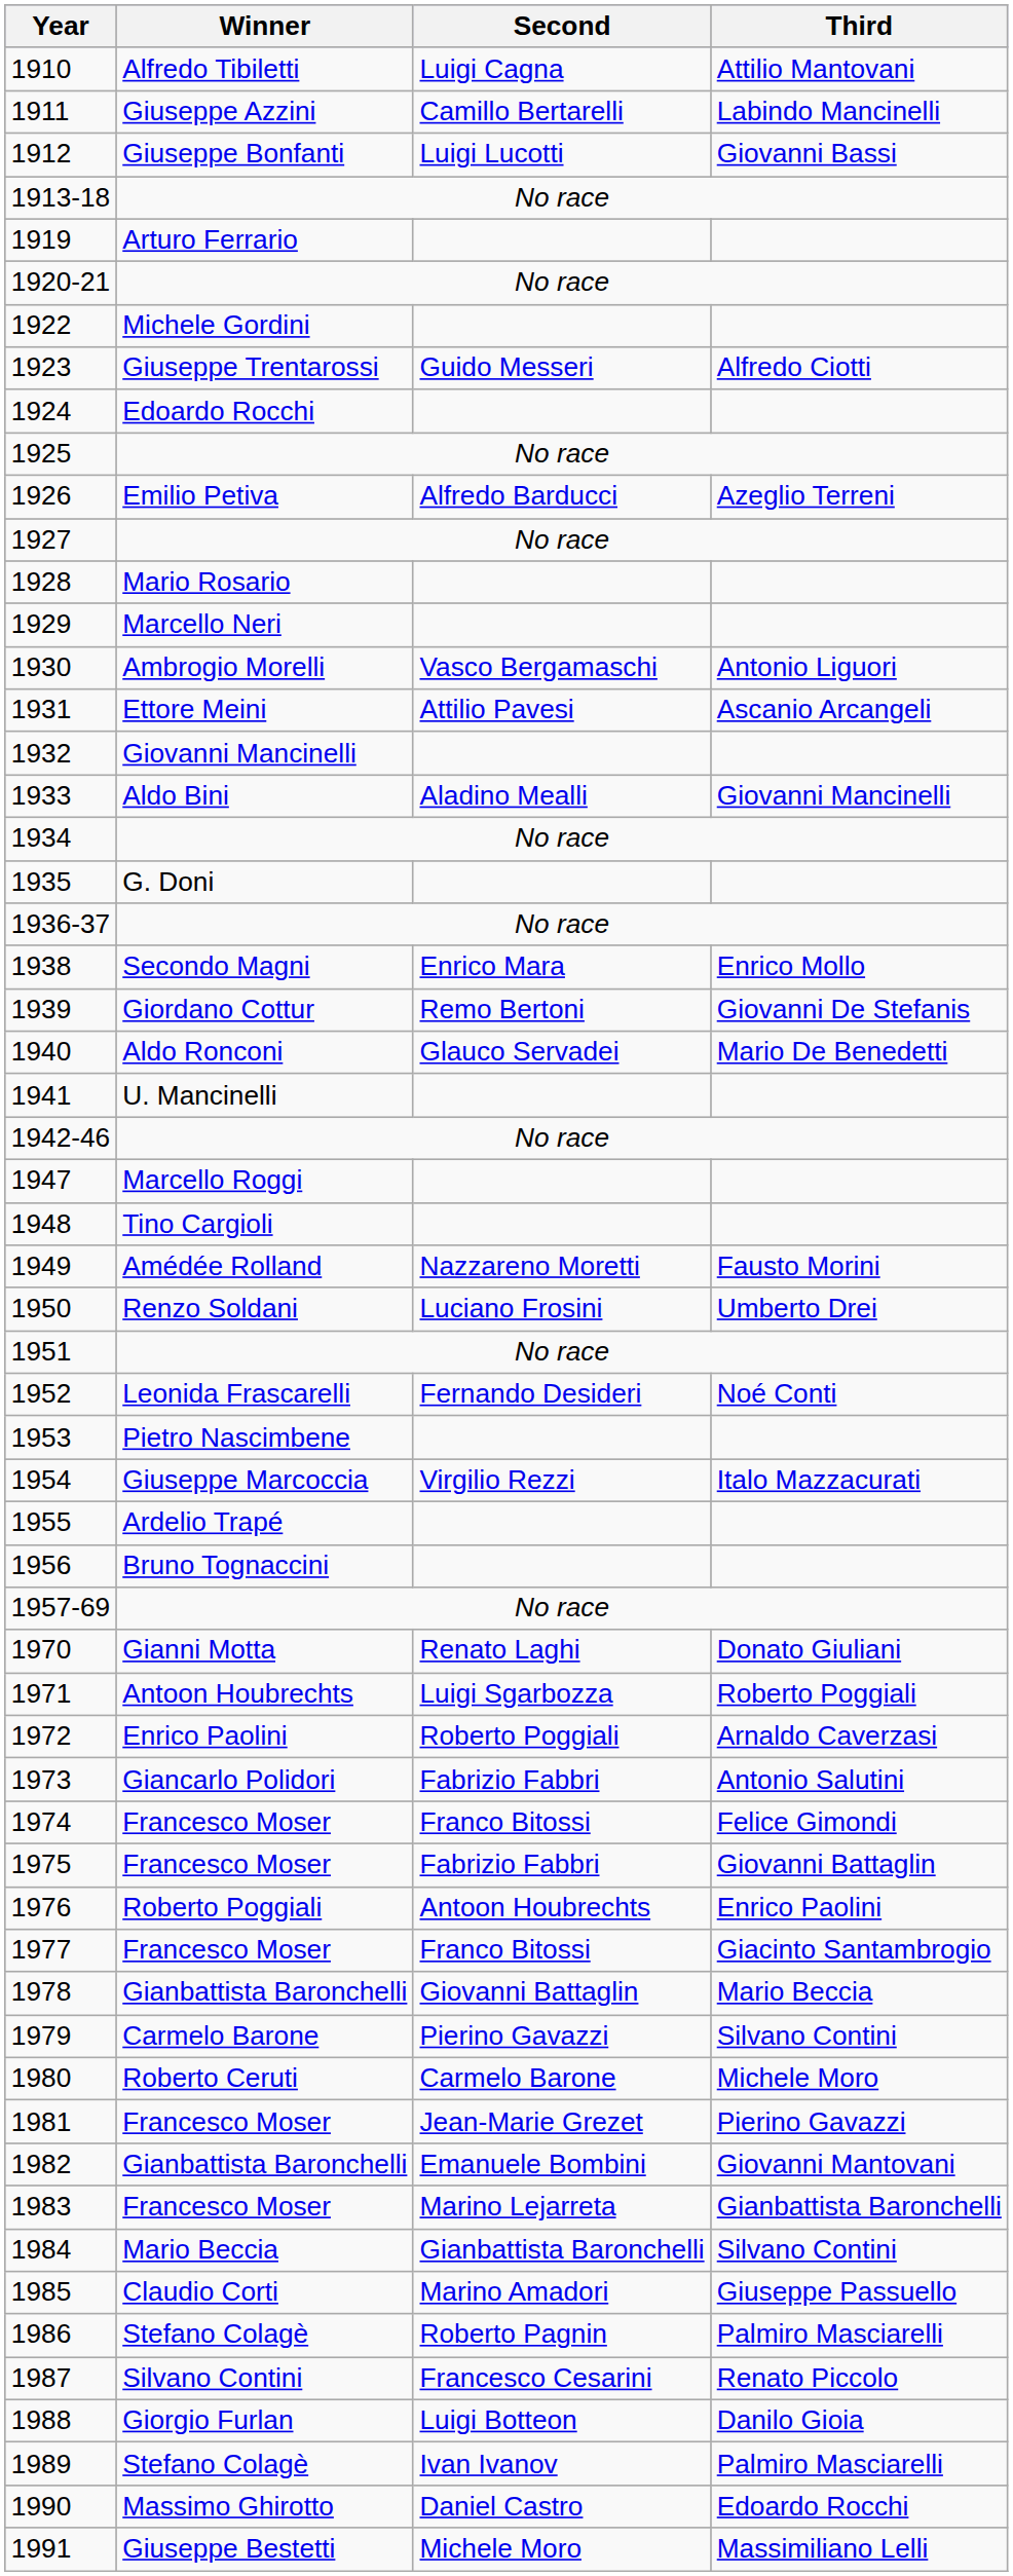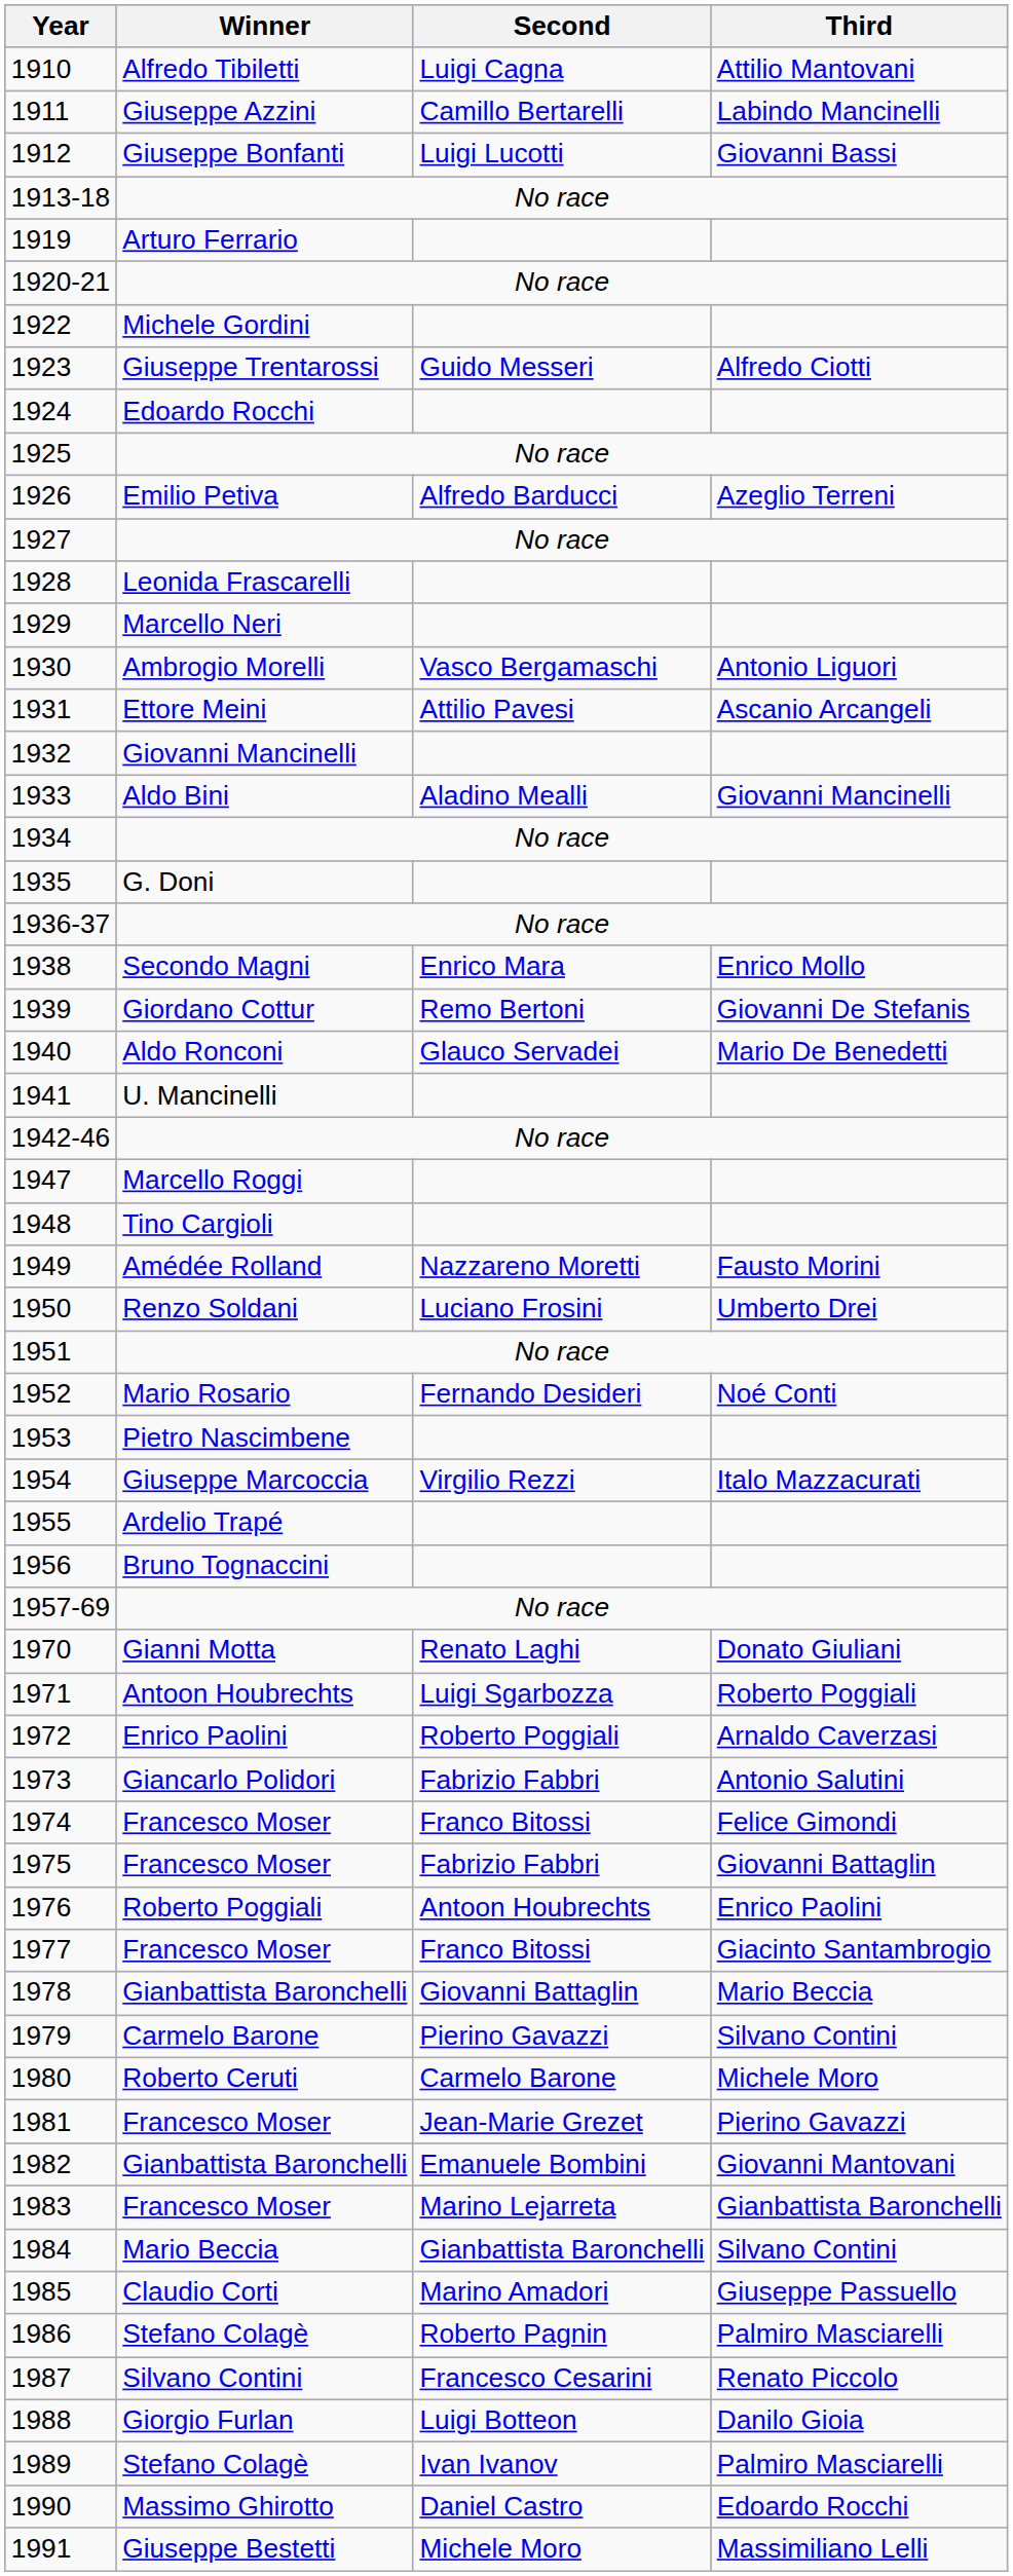1928 | Winner: Mario Rosario -> Leonida Frascarelli
1952 | Winner: Leonida Frascarelli -> Mario Rosario
